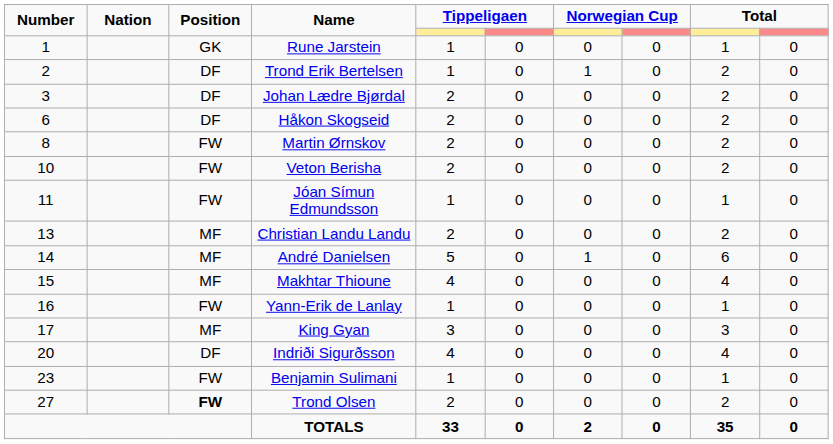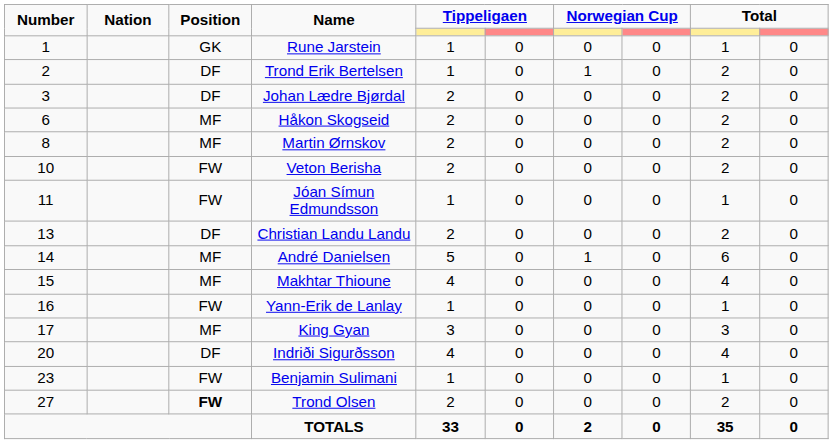Håkon Skogseid | Position: DF -> MF
Martin Ørnskov | Position: FW -> MF
Christian Landu Landu | Position: MF -> DF
